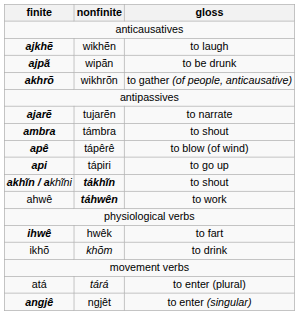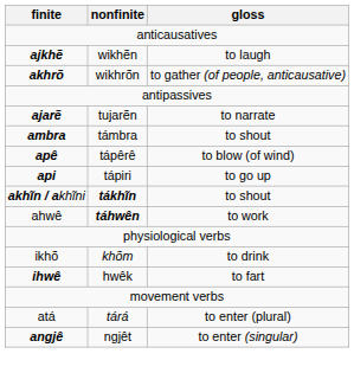- row: ajpã | wipãn | to be drunk
rows swapped: ikhõ <-> ihwê
